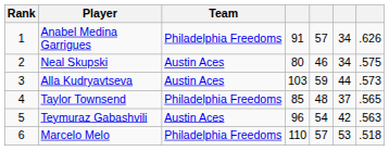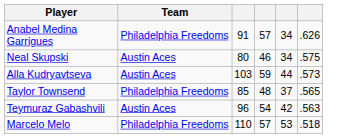- column: Rank | 1 | 2 | 3 | 4 | 5 | 6
